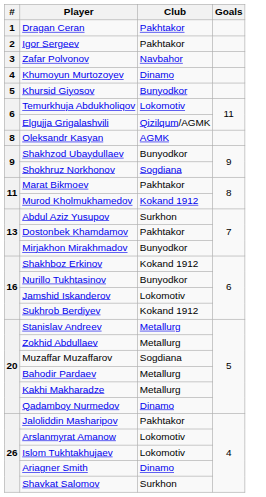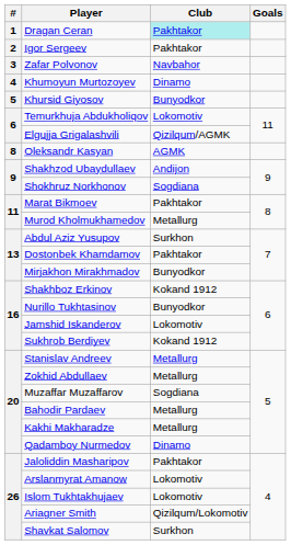Dragan Ceran | Club: no background -> paleturquoise background
Shakhzod Ubaydullaev | Club: Bunyodkor -> Andijon
Murod Kholmukhamedov | Club: Kokand 1912 -> Metallurg
Ariagner Smith | Club: Dinamo -> Qizilqum/Lokomotiv
